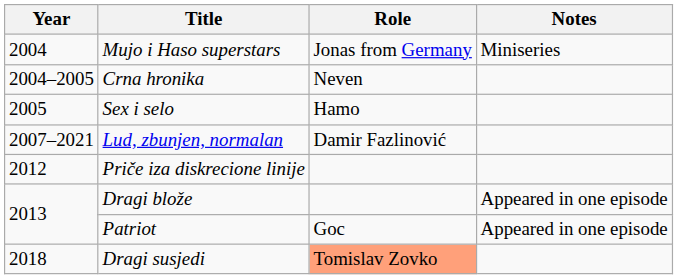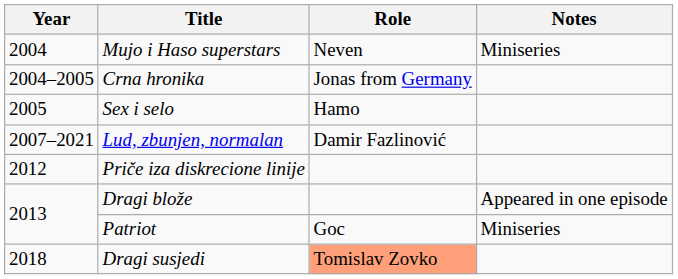Mujo i Haso superstars | Role: Jonas from Germany -> Neven
Crna hronika | Role: Neven -> Jonas from Germany
Patriot | Notes: Appeared in one episode -> Miniseries
